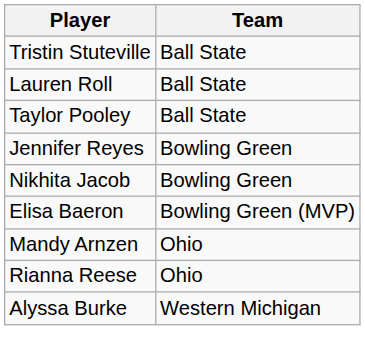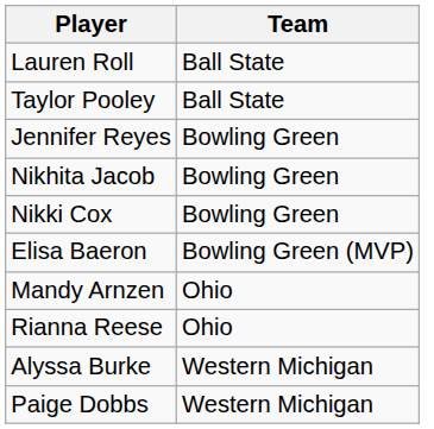- row: Tristin Stuteville | Ball State
+ row: Nikki Cox | Bowling Green
+ row: Paige Dobbs | Western Michigan
